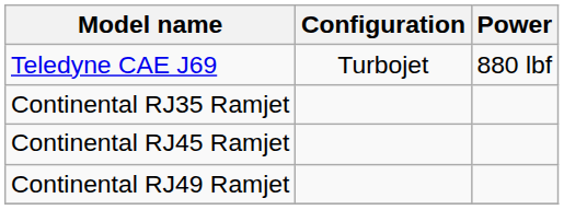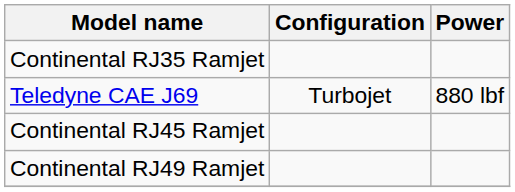rows swapped: Teledyne CAE J69 <-> Continental RJ35 Ramjet
